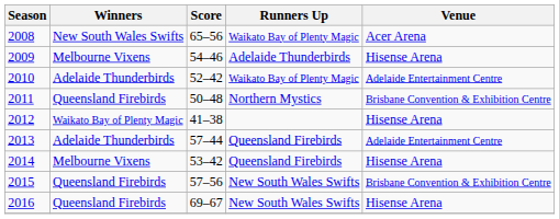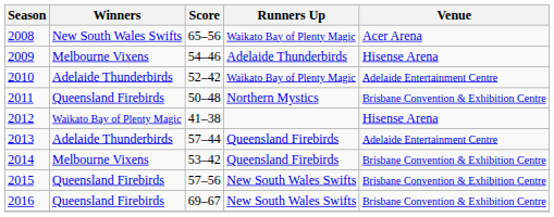2014 | Venue: Hisense Arena -> Brisbane Convention & Exhibition Centre
2016 | Venue: Hisense Arena -> Brisbane Convention & Exhibition Centre
